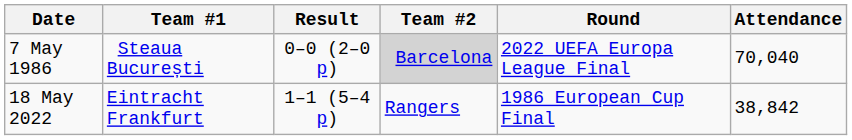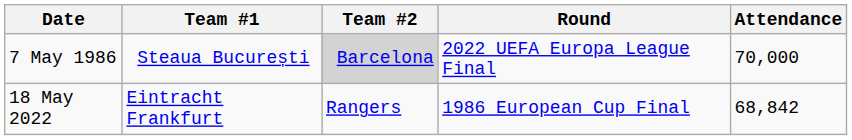- column: Result | 0–0 (2–0 p) | 1–1 (5–4 p)
7 May 1986 | Attendance: 70,040 -> 70,000
18 May 2022 | Attendance: 38,842 -> 68,842
